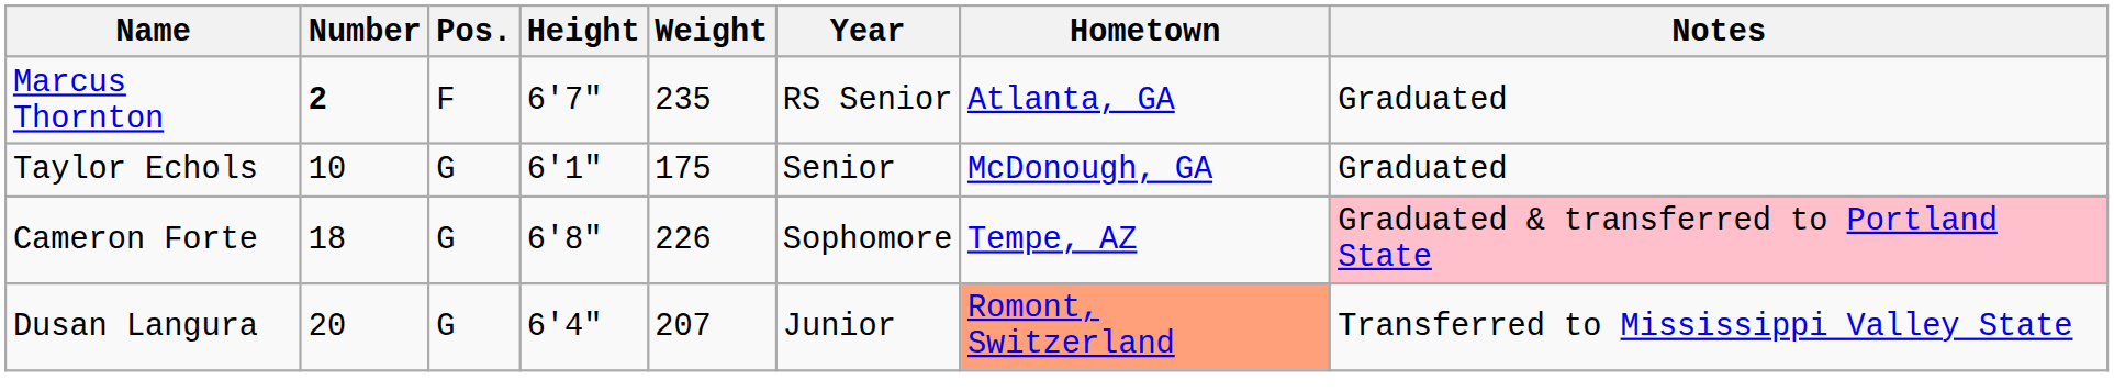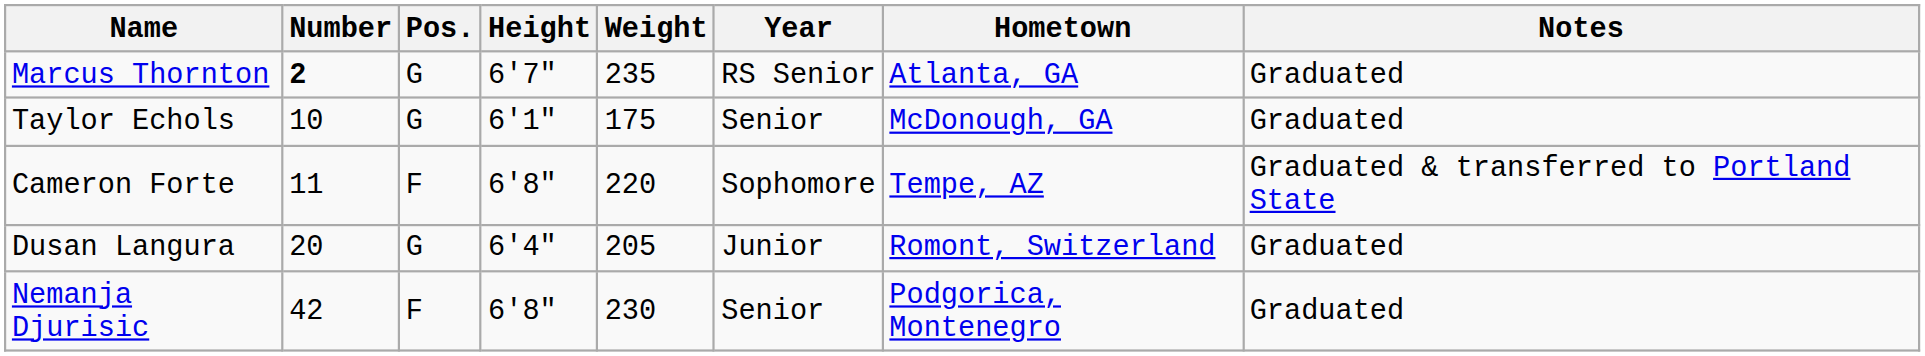Marcus Thornton | Pos.: F -> G
Cameron Forte | Number: 18 -> 11
Cameron Forte | Pos.: G -> F
Cameron Forte | Weight: 226 -> 220
Cameron Forte | Notes: pink background -> no background
Dusan Langura | Weight: 207 -> 205
Dusan Langura | Hometown: lightsalmon background -> no background
Dusan Langura | Notes: Transferred to Mississippi Valley State -> Graduated
+ row: Nemanja Djurisic | 42 | F | 6'8" | 230 | Senior | Podgorica, Montenegro | Graduated
